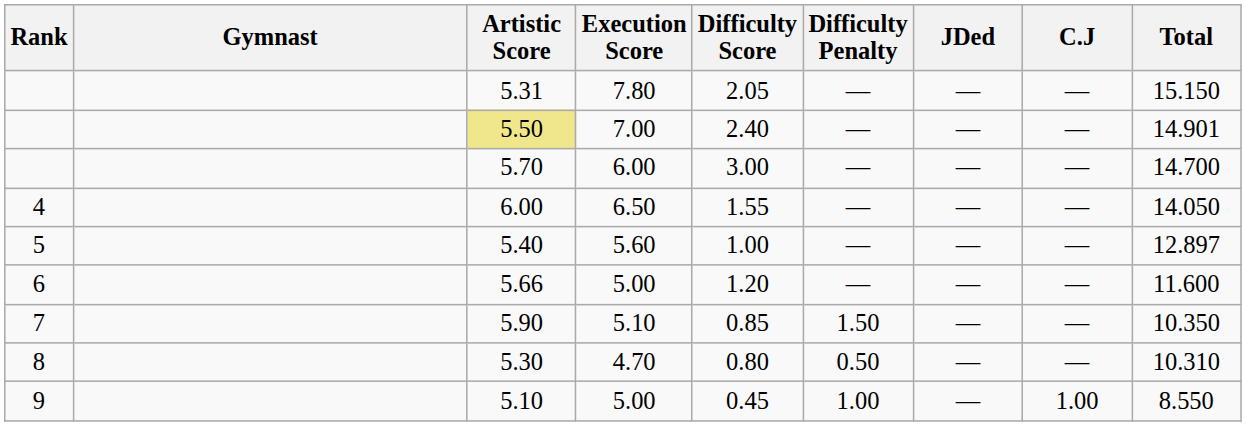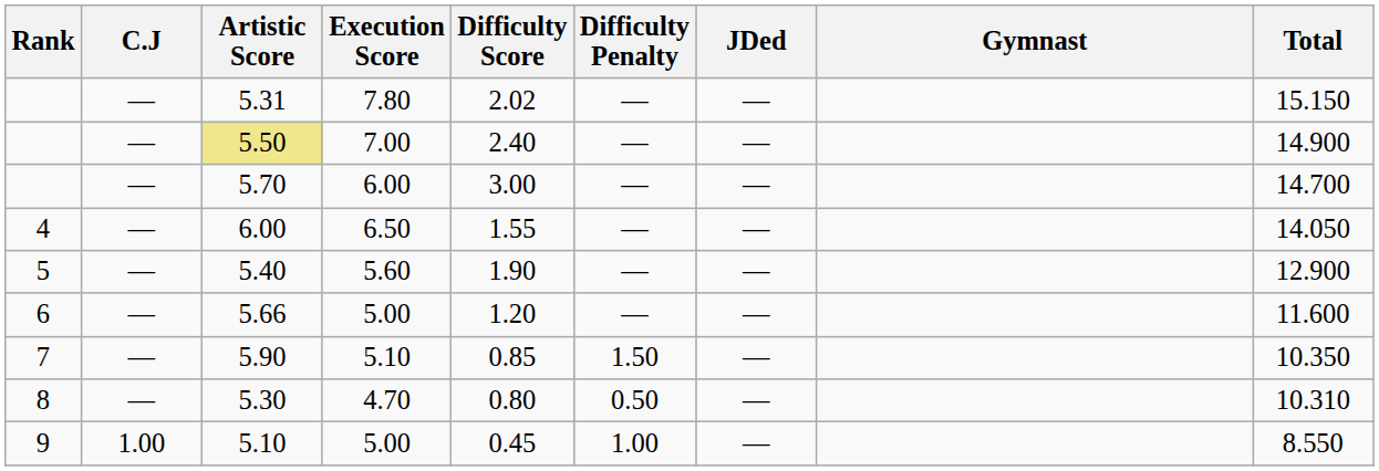columns swapped: Gymnast <-> C.J
7.80 | Difficulty Score: 2.05 -> 2.02
7.00 | Total: 14.901 -> 14.900
5.60 | Difficulty Score: 1.00 -> 1.90
5.60 | Total: 12.897 -> 12.900
